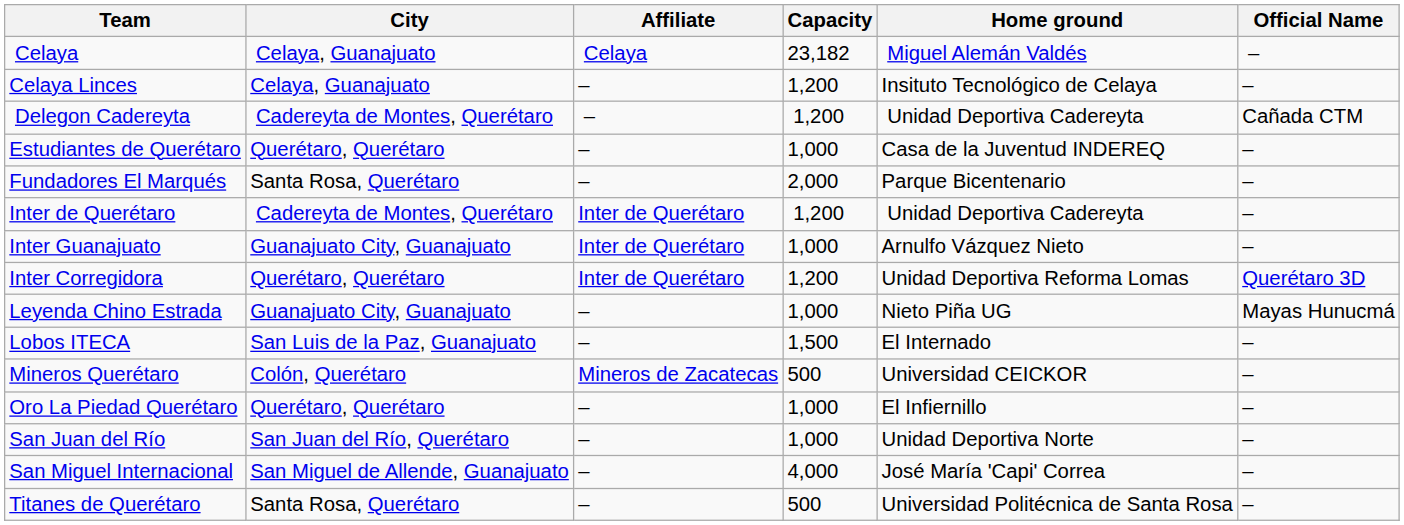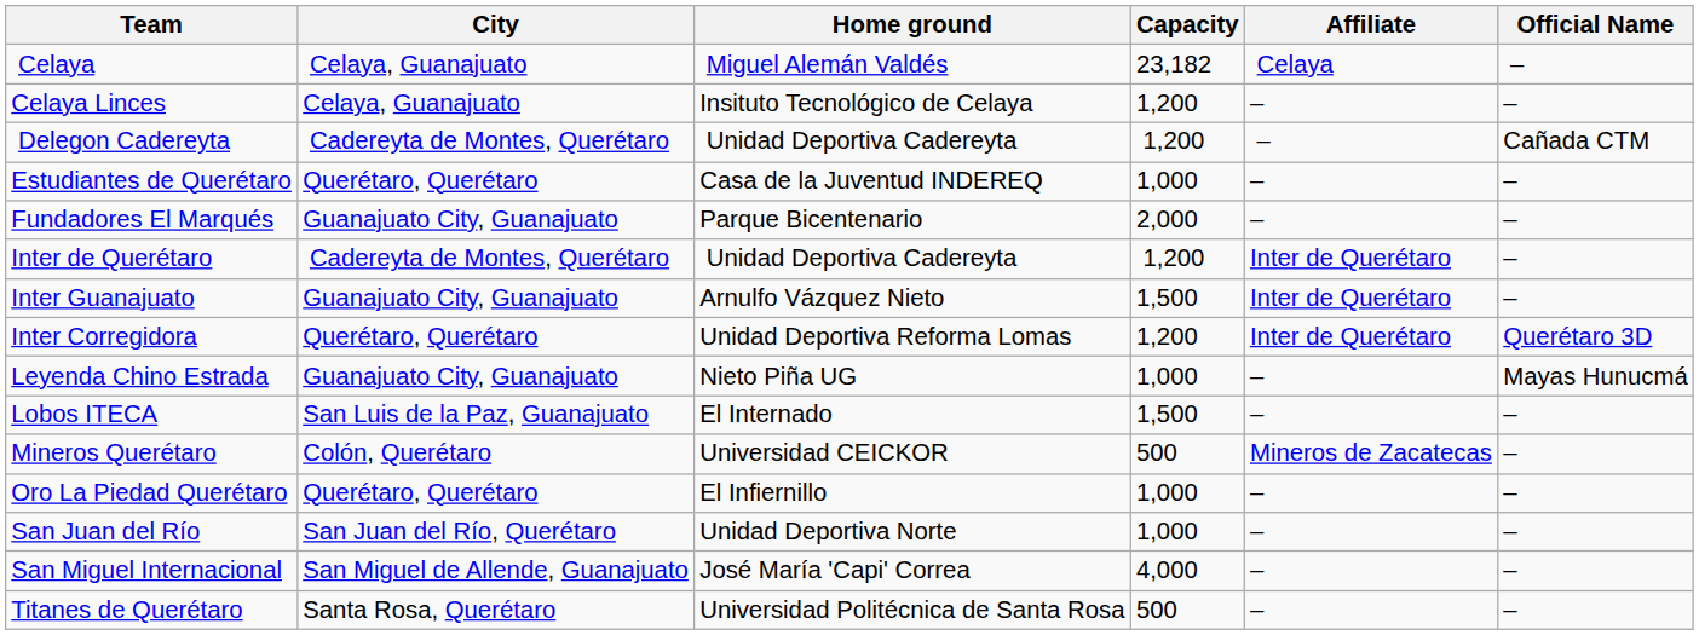columns swapped: Home ground <-> Affiliate
Fundadores El Marqués | City: Santa Rosa, Querétaro -> Guanajuato City, Guanajuato
Inter Guanajuato | Capacity: 1,000 -> 1,500
